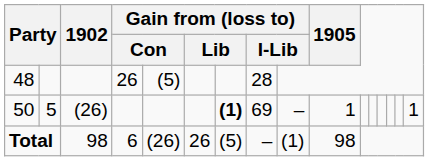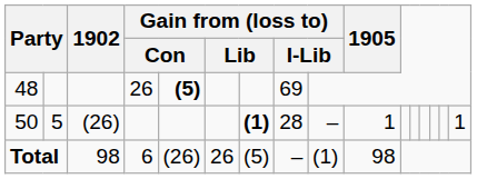48 | column 5: normal -> bold
48 | column 8: 28 -> 69
50 | column 8: 69 -> 28
